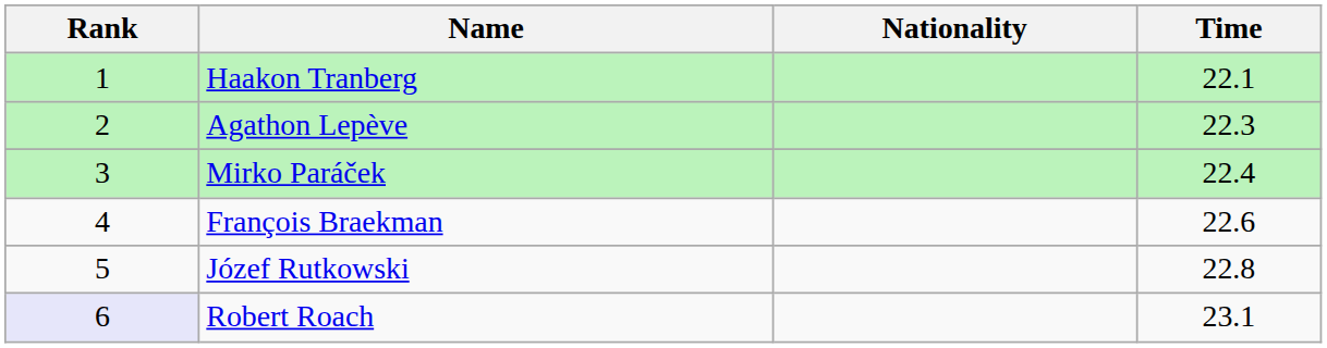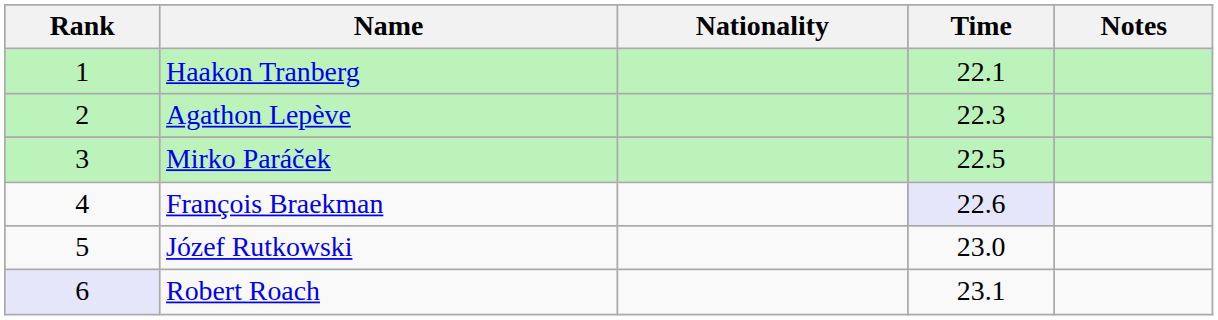+ column: Notes
Mirko Paráček | Time: 22.4 -> 22.5
François Braekman | Time: no background -> lavender background
Józef Rutkowski | Time: 22.8 -> 23.0
